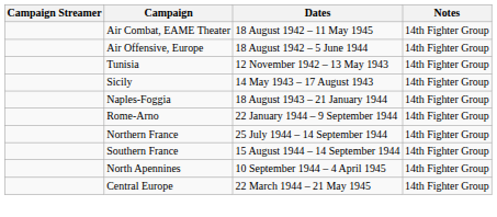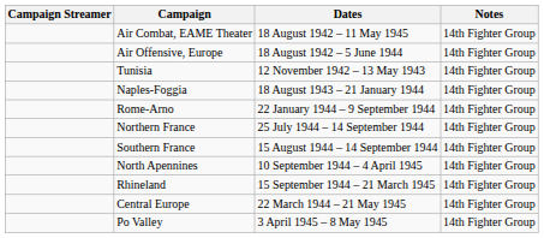- row: Sicily | 14 May 1943 – 17 August 1943 | 14th Fighter Group
+ row: Rhineland | 15 September 1944 – 21 March 1945 | 14th Fighter Group
+ row: Po Valley | 3 April 1945 – 8 May 1945 | 14th Fighter Group
